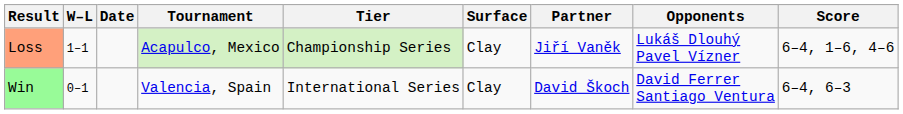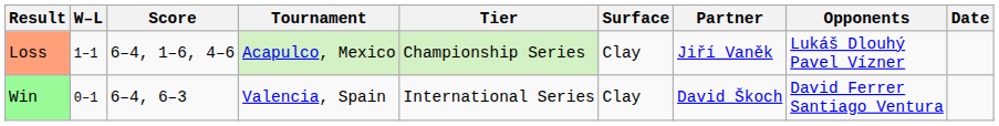columns swapped: Date <-> Score
